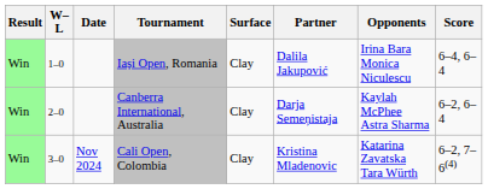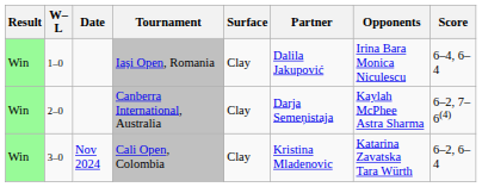Canberra International, Australia | Score: 6–2, 6–4 -> 6–2, 7–6(4)
Cali Open, Colombia | Score: 6–2, 7–6(4) -> 6–2, 6–4
